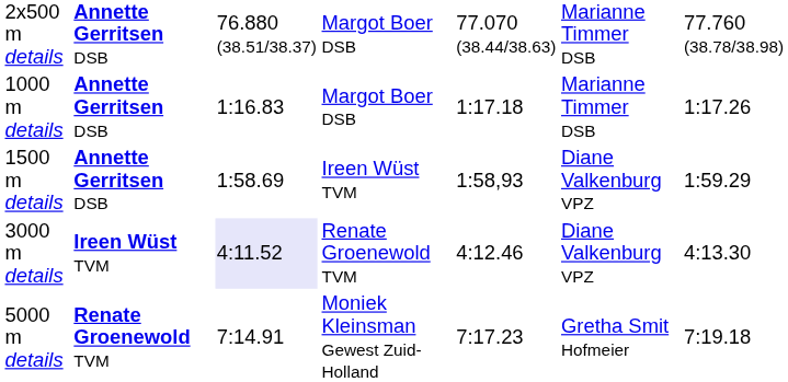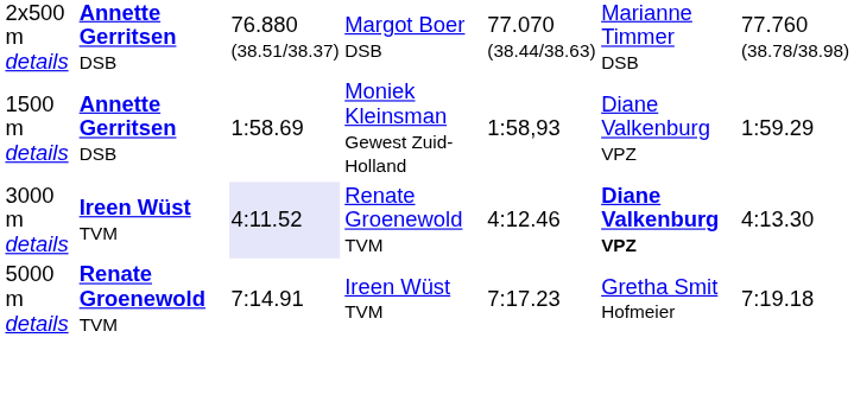- row: 1000 m details | Annette Gerritsen DSB | 1:16.83 | Margot Boer DSB | 1:17.18 | Marianne Timmer DSB | 1:17.26
1500 m details | column 4: Ireen Wüst TVM -> Moniek Kleinsman Gewest Zuid-Holland
3000 m details | column 6: normal -> bold
5000 m details | column 4: Moniek Kleinsman Gewest Zuid-Holland -> Ireen Wüst TVM
